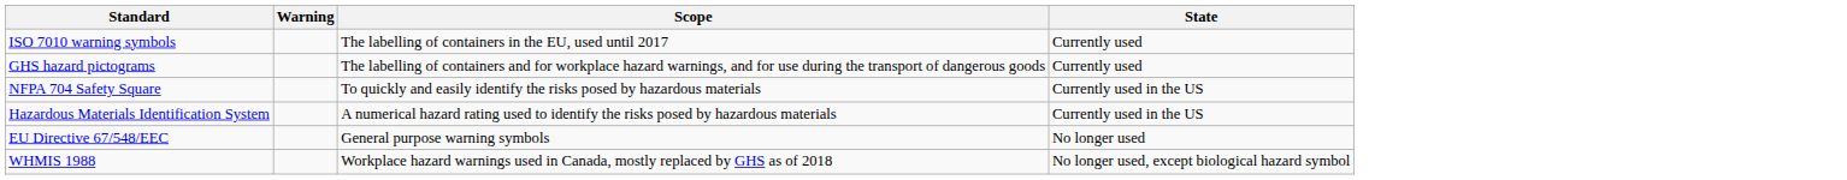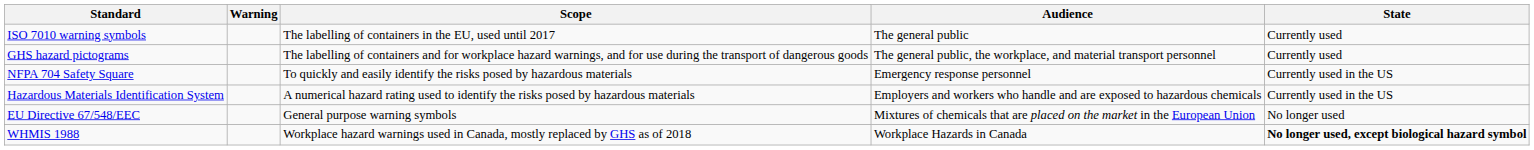+ column: Audience | The general public | The general public, the workplace, and material transport personnel | Emergency response personnel | Employers and workers who handle and are exposed to hazardous chemicals | Mixtures of chemicals that are placed on the market in the European Union | Workplace Hazards in Canada
WHMIS 1988 | State: normal -> bold
